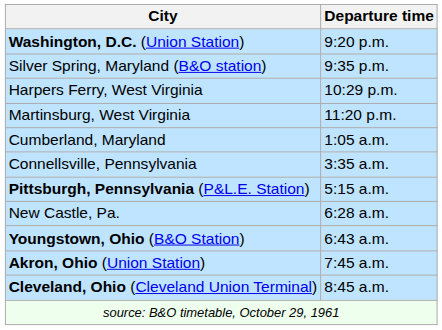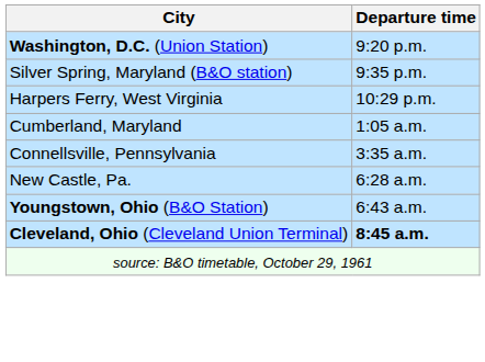- row: Martinsburg, West Virginia | 11:20 p.m.
- row: Pittsburgh, Pennsylvania (P&L.E. Station) | 5:15 a.m.
- row: Akron, Ohio (Union Station) | 7:45 a.m.
Cleveland, Ohio (Cleveland Union Terminal) | Departure time: normal -> bold
